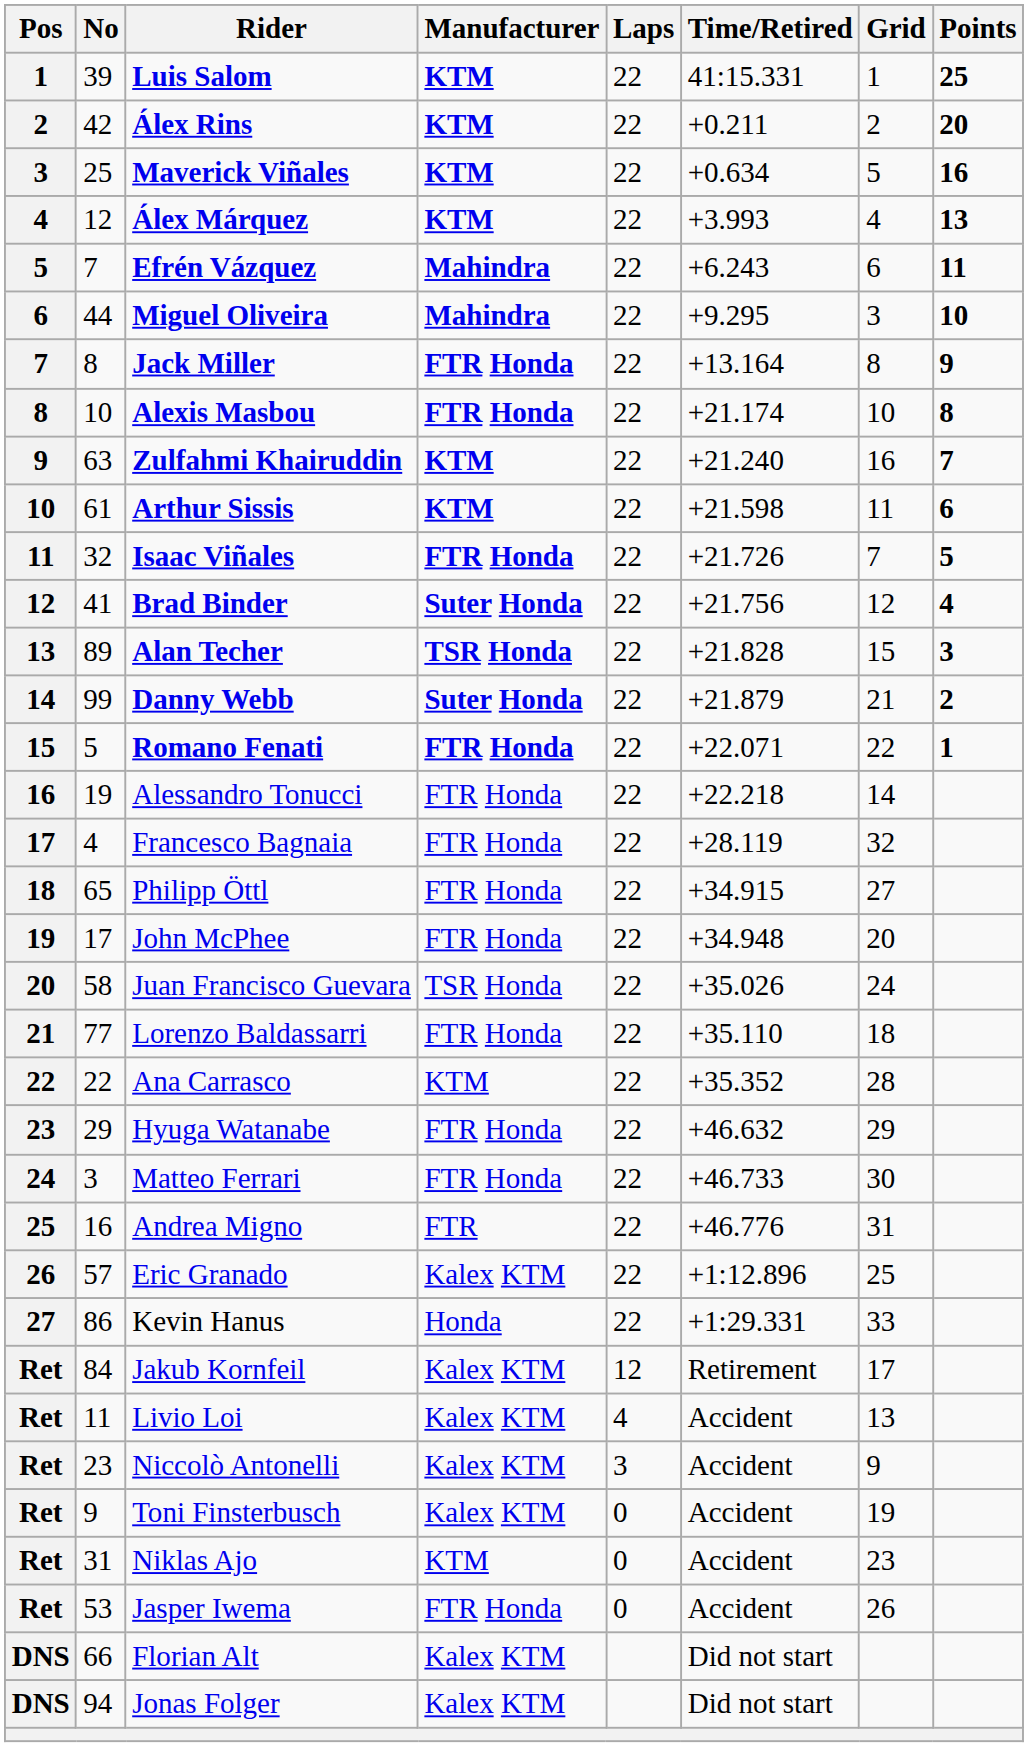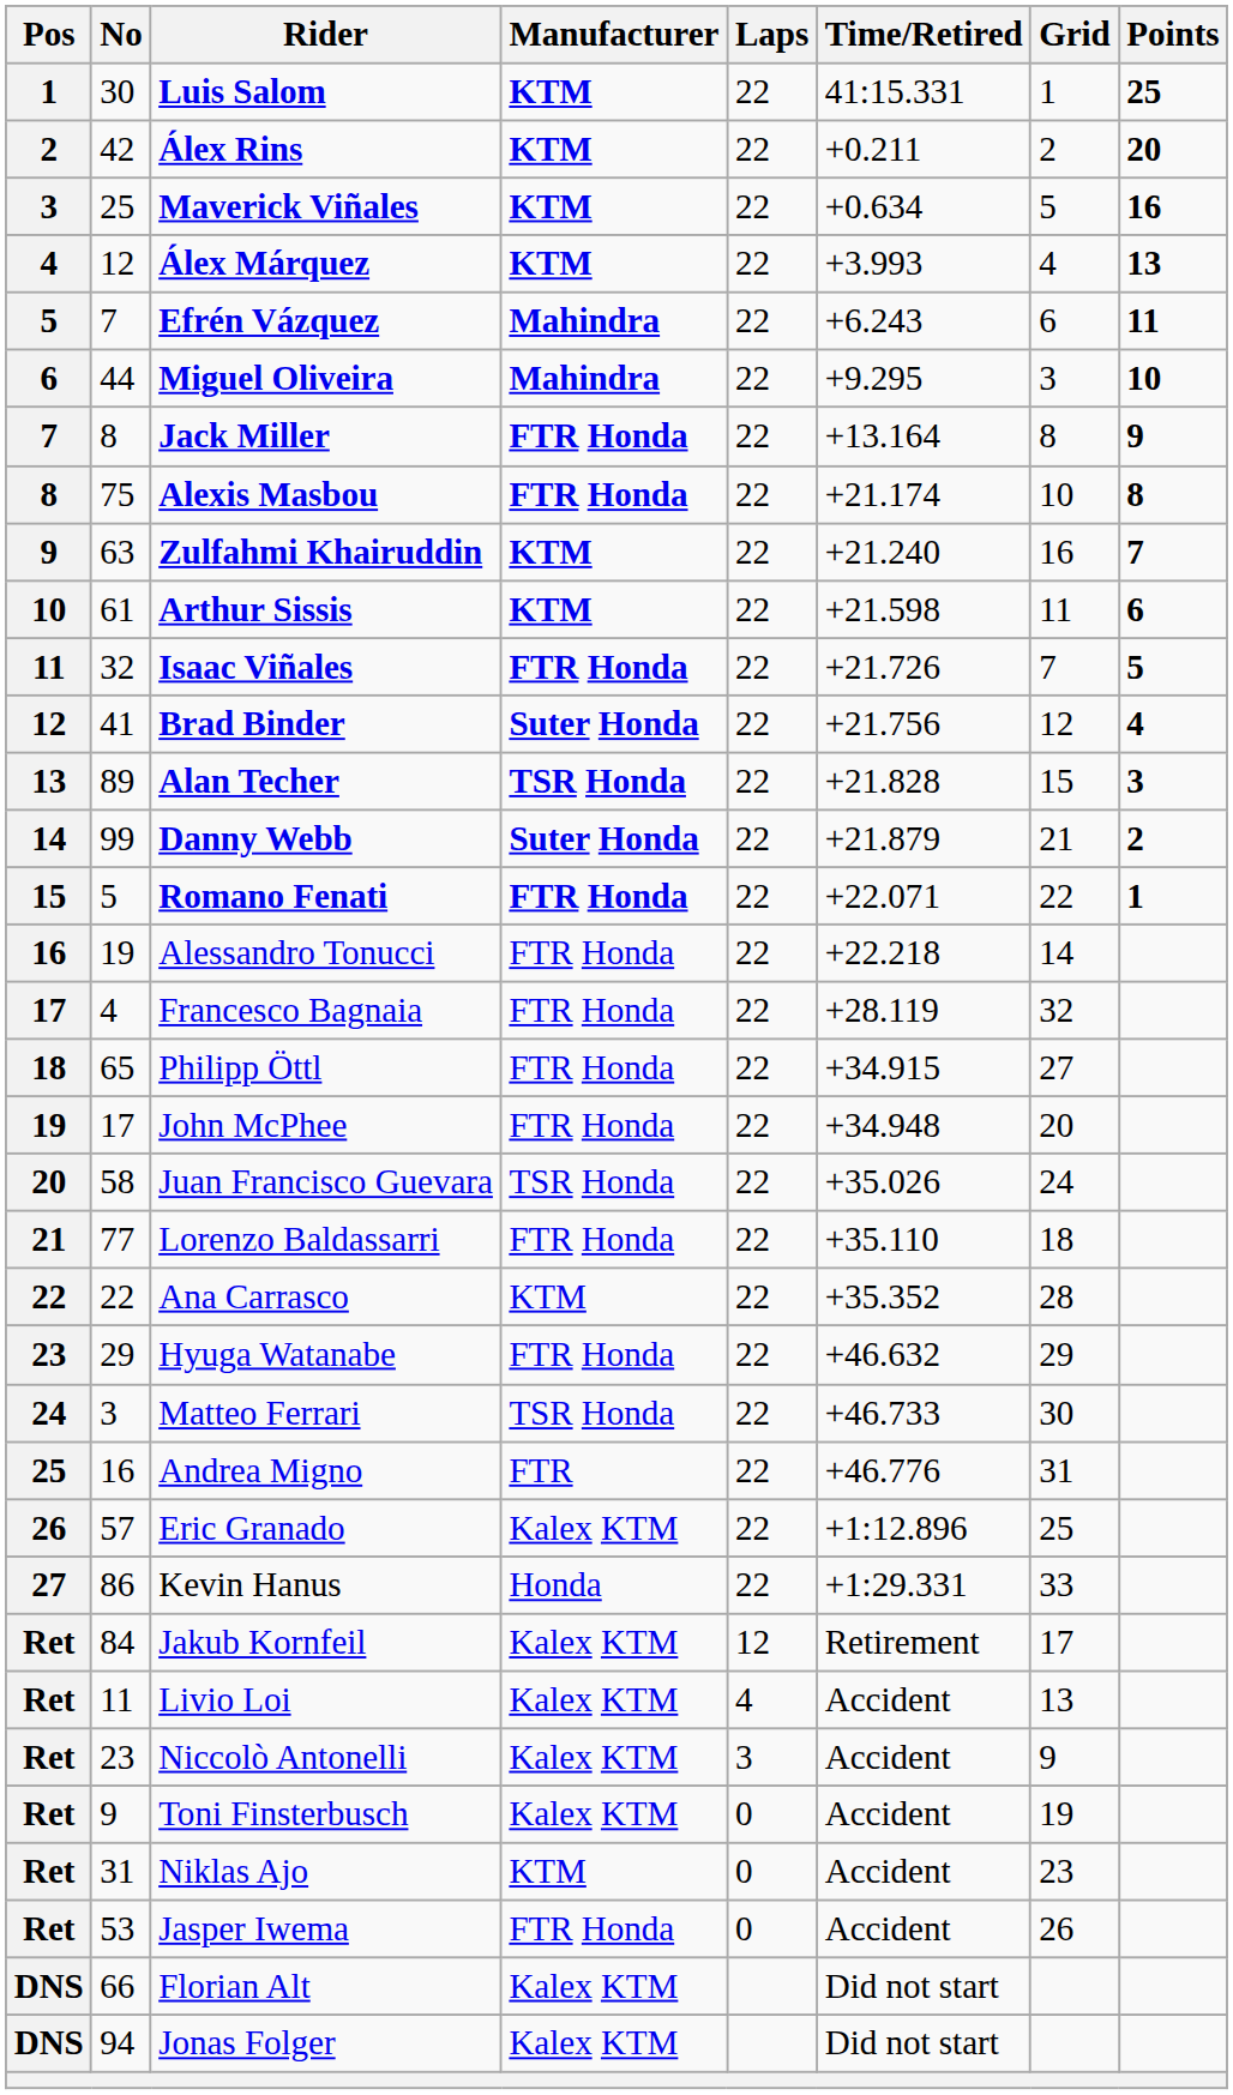Luis Salom | No: 39 -> 30
Alexis Masbou | No: 10 -> 75
Matteo Ferrari | Manufacturer: FTR Honda -> TSR Honda
